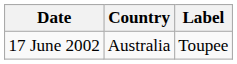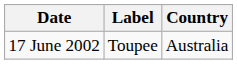columns swapped: Country <-> Label
